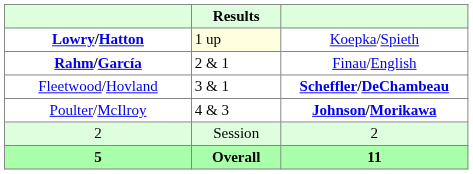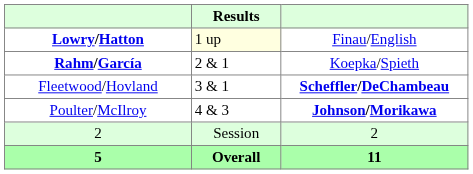Lowry/Hatton | column 3: Koepka/Spieth -> Finau/English
Rahm/García | column 3: Finau/English -> Koepka/Spieth
